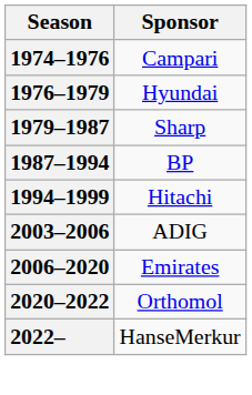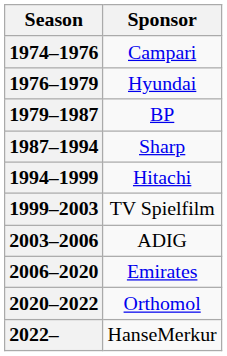1979–1987 | Sponsor: Sharp -> BP
1987–1994 | Sponsor: BP -> Sharp
+ row: 1999–2003 | TV Spielfilm
